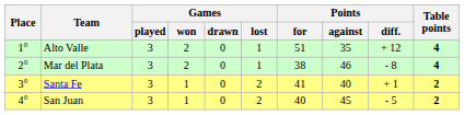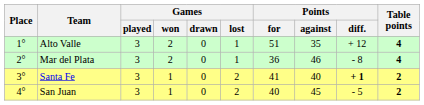Mar del Plata | Points / for: 38 -> 36
Santa Fe | Points / diff.: normal -> bold
